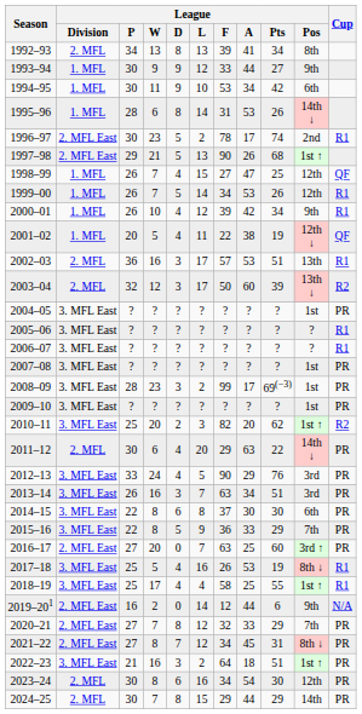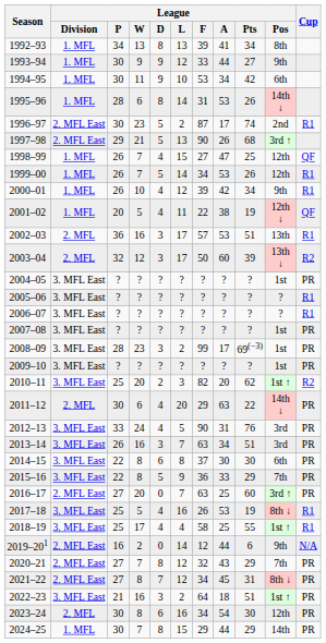1992–93 | League / Division: 2. MFL -> 1. MFL
1996–97 | League / F: 78 -> 87
1997–98 | League / Pos: 1st ↑ -> 3rd ↑
2012–13 | League / A: 29 -> 31
2020–21 | League / A: 33 -> 43
2024–25 | League / Division: 2. MFL -> 1. MFL
